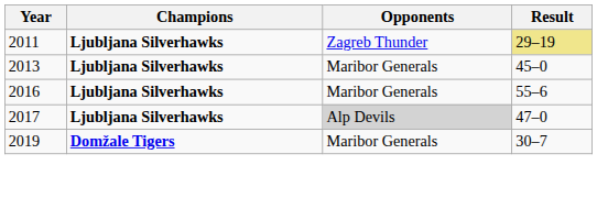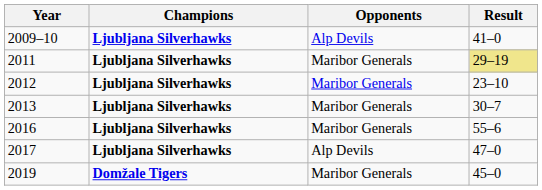+ row: 2009–10 | Ljubljana Silverhawks | Alp Devils | 41–0
2011 | Opponents: Zagreb Thunder -> Maribor Generals
+ row: 2012 | Ljubljana Silverhawks | Maribor Generals | 23–10
2013 | Result: 45–0 -> 30–7
2017 | Opponents: lightgrey background -> no background
2019 | Result: 30–7 -> 45–0
